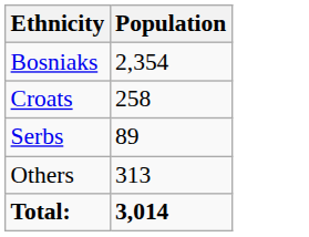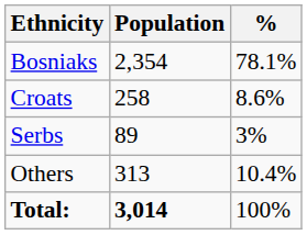+ column: % | 78.1% | 8.6% | 3% | 10.4% | 100%
